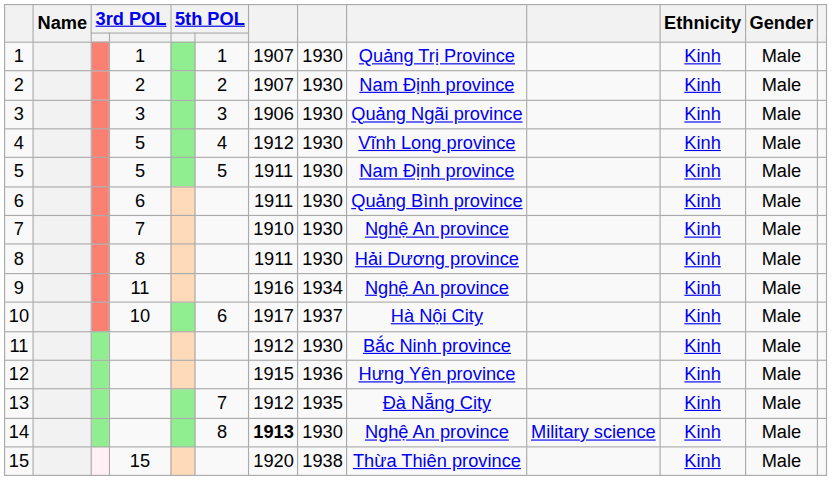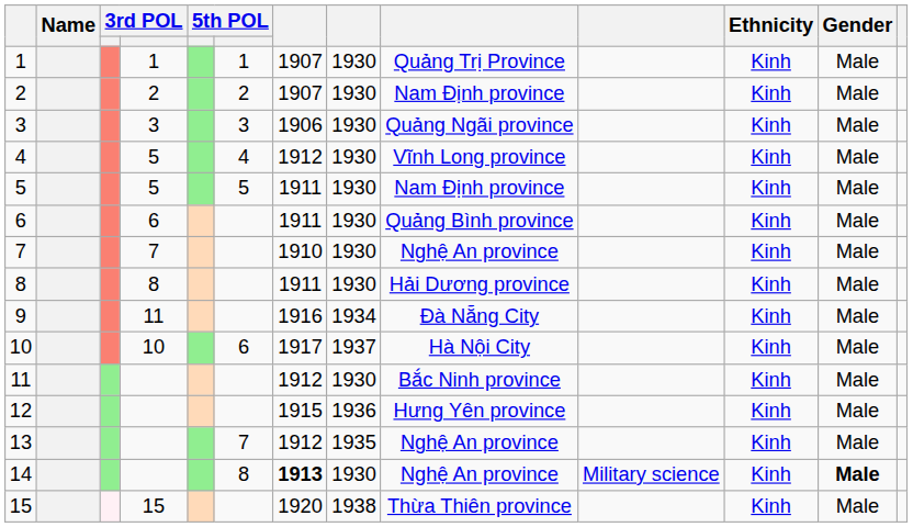9 | column 9: Nghệ An province -> Đà Nẵng City
13 | column 9: Đà Nẵng City -> Nghệ An province
14 | Gender: normal -> bold
